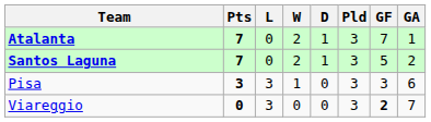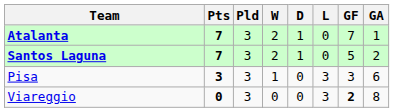columns swapped: Pld <-> L
Viareggio | GA: 7 -> 8
